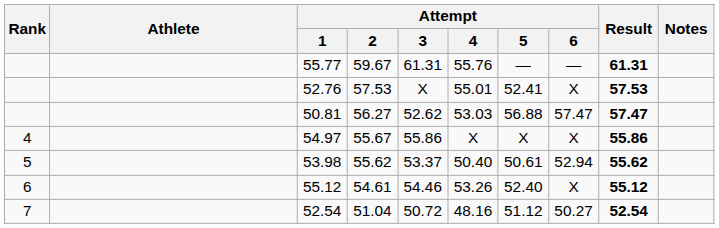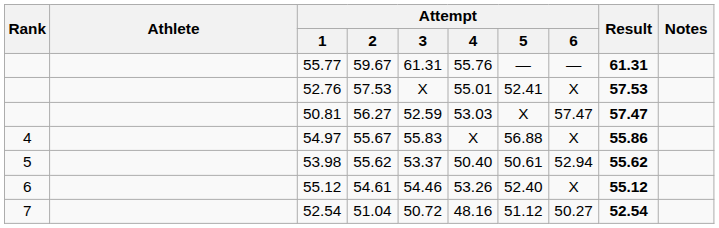50.81 | Attempt / 3: 52.62 -> 52.59
50.81 | Attempt / 5: 56.88 -> X
54.97 | Attempt / 3: 55.86 -> 55.83
54.97 | Attempt / 5: X -> 56.88
